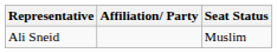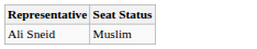- column: Affiliation/ Party
